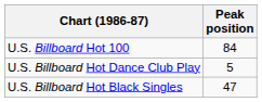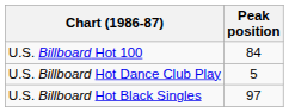U.S. Billboard Hot Black Singles | Peak position: 47 -> 97
